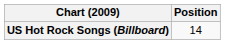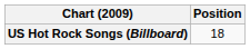US Hot Rock Songs (Billboard) | Position: 14 -> 18
